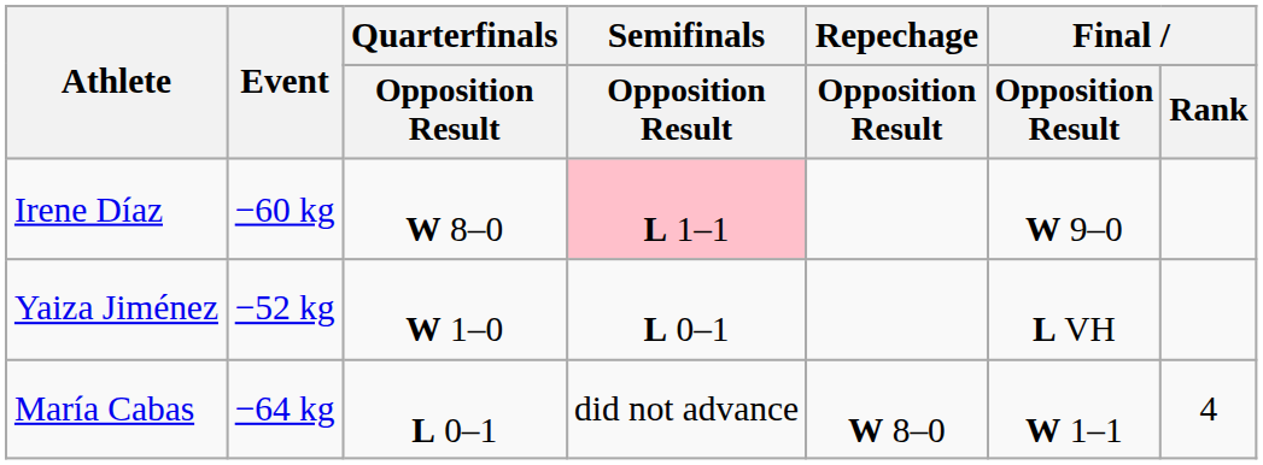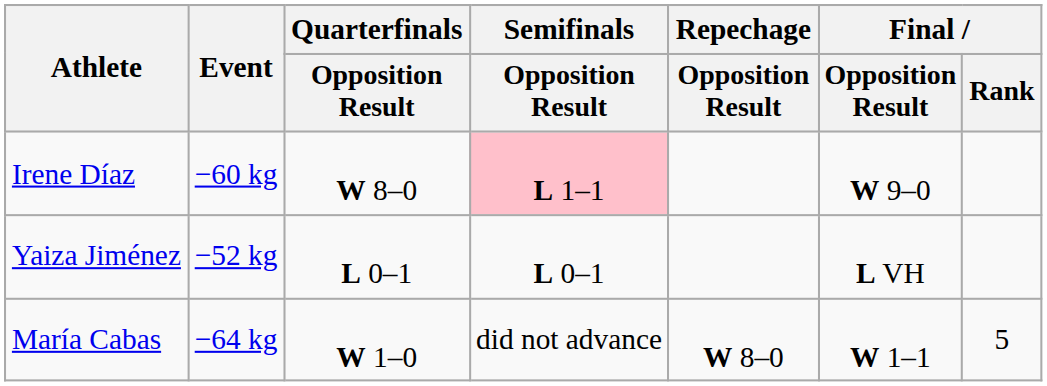Yaiza Jiménez | Quarterfinals / Opposition Result: W 1–0 -> L 0–1
María Cabas | Quarterfinals / Opposition Result: L 0–1 -> W 1–0
María Cabas | Final / Rank: 4 -> 5
